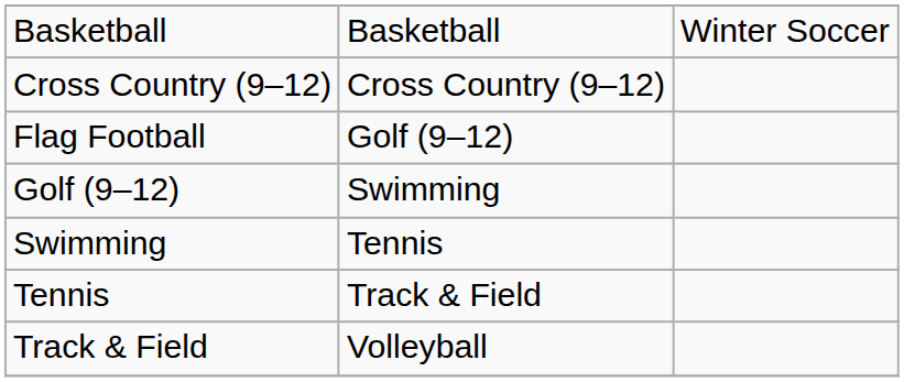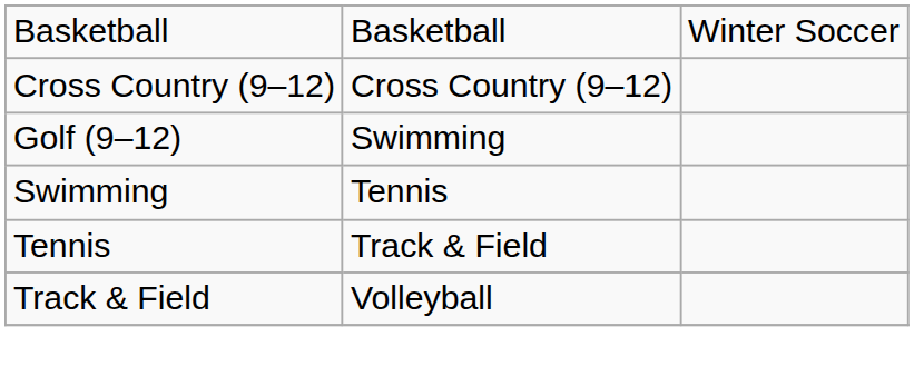- row: Flag Football | Golf (9–12)
